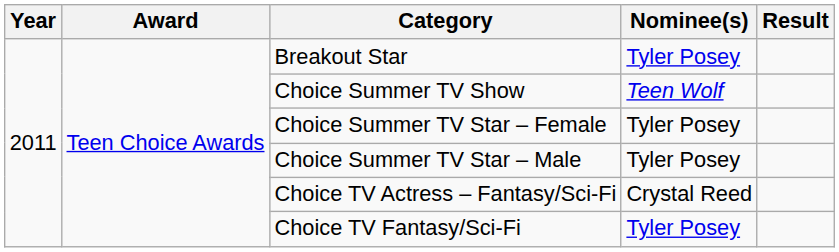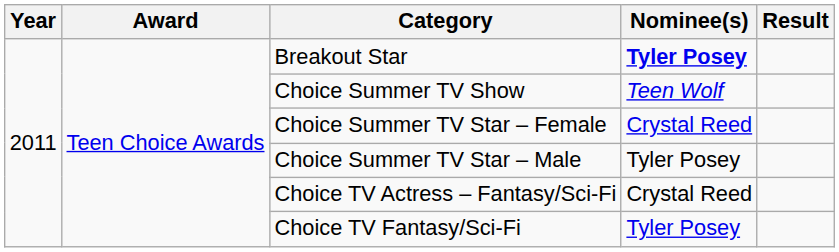Breakout Star | Nominee(s): normal -> bold
Choice Summer TV Star – Female | Nominee(s): Tyler Posey -> Crystal Reed
